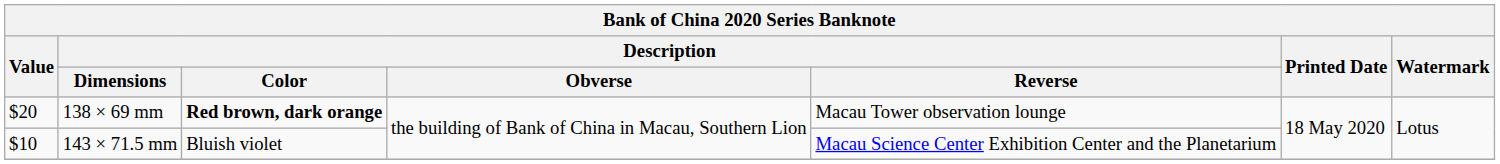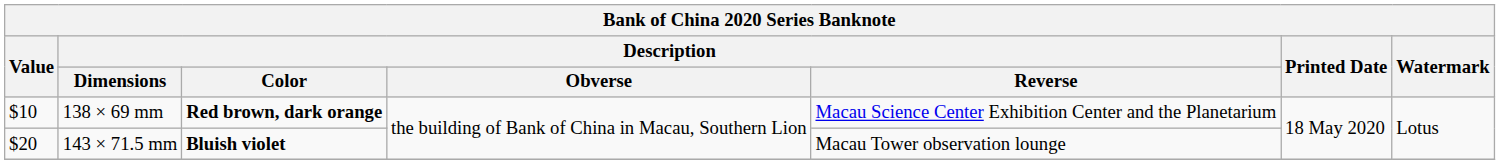138 × 69 mm | Value: $20 -> $10
138 × 69 mm | Description / Reverse: Macau Tower observation lounge -> Macau Science Center Exhibition Center and the Planetarium
143 × 71.5 mm | Value: $10 -> $20
143 × 71.5 mm | Description / Color: normal -> bold
143 × 71.5 mm | Description / Reverse: Macau Science Center Exhibition Center and the Planetarium -> Macau Tower observation lounge
